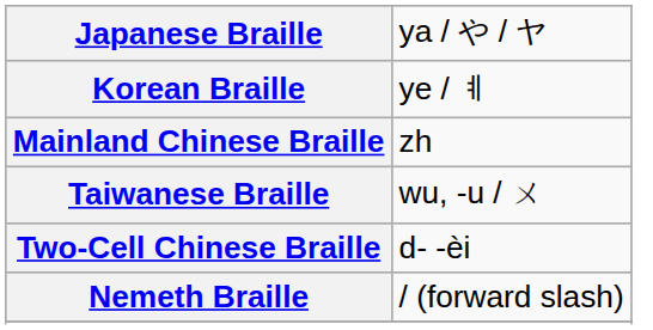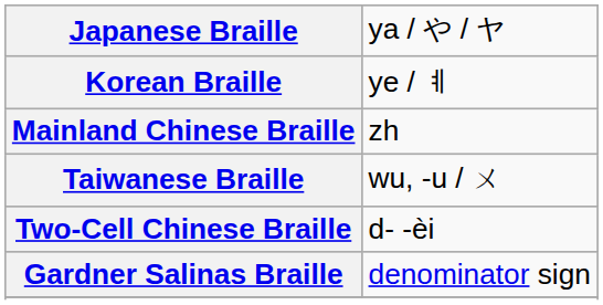- row: Nemeth Braille | / (forward slash)
+ row: Gardner Salinas Braille | denominator sign
